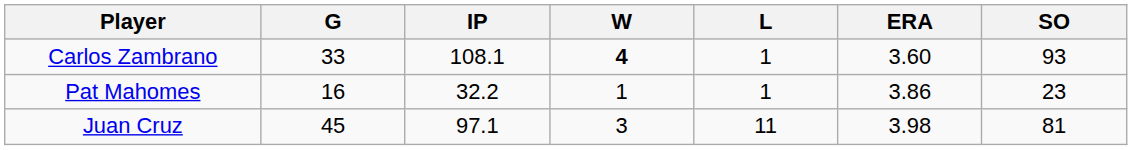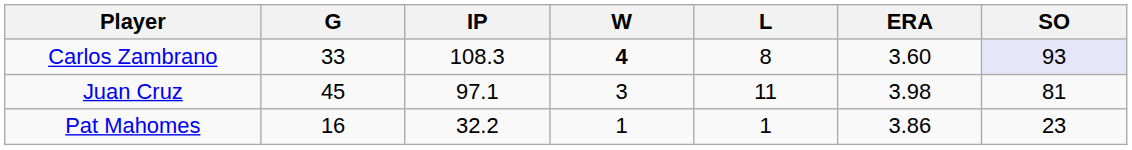Carlos Zambrano | IP: 108.1 -> 108.3
Carlos Zambrano | L: 1 -> 8
Carlos Zambrano | SO: no background -> lavender background
rows swapped: Juan Cruz <-> Pat Mahomes
